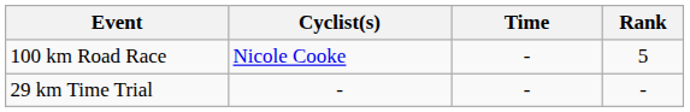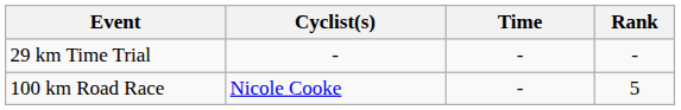rows swapped: 29 km Time Trial <-> 100 km Road Race
